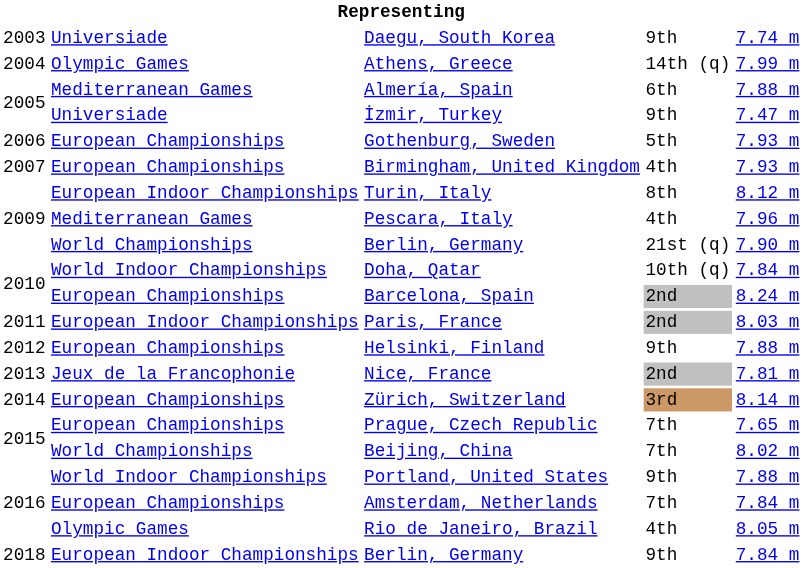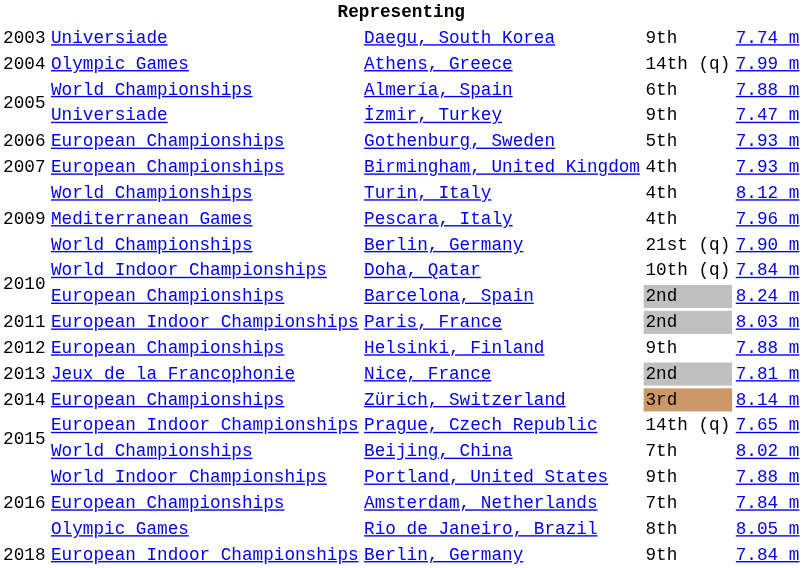Almería, Spain | column 2: Mediterranean Games -> World Championships
Turin, Italy | column 2: European Indoor Championships -> World Championships
Turin, Italy | column 4: 8th -> 4th
Prague, Czech Republic | column 2: European Championships -> European Indoor Championships
Prague, Czech Republic | column 4: 7th -> 14th (q)
Rio de Janeiro, Brazil | column 4: 4th -> 8th
